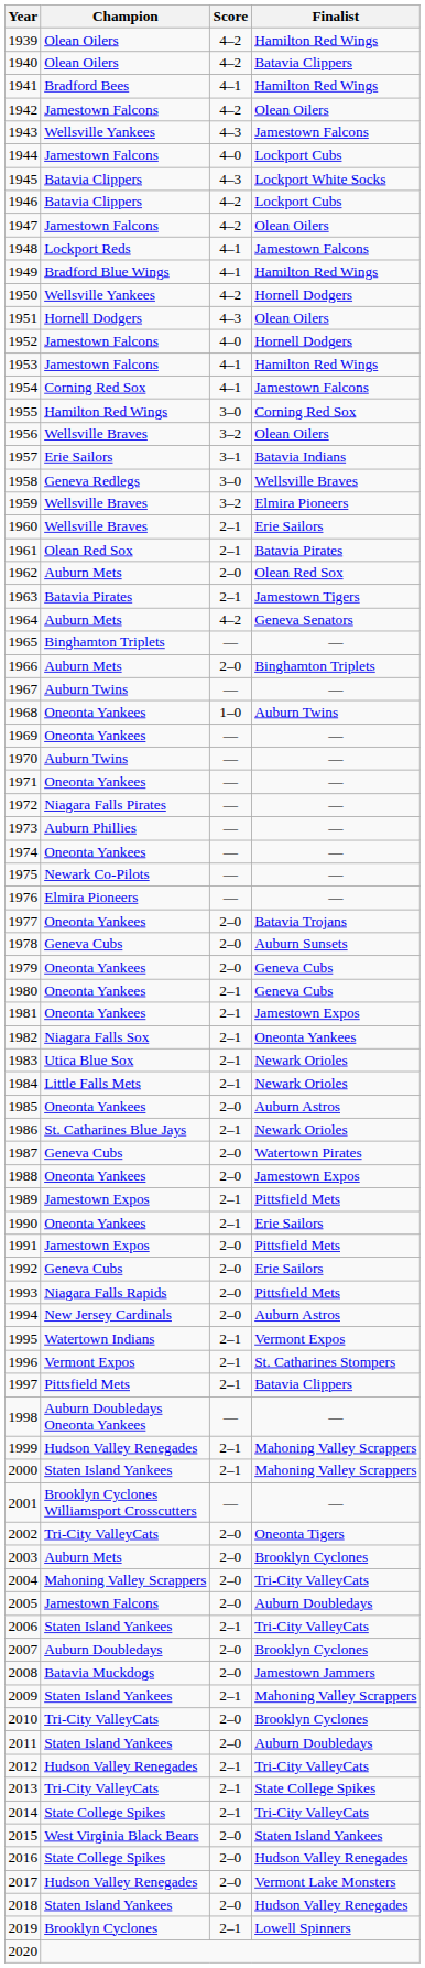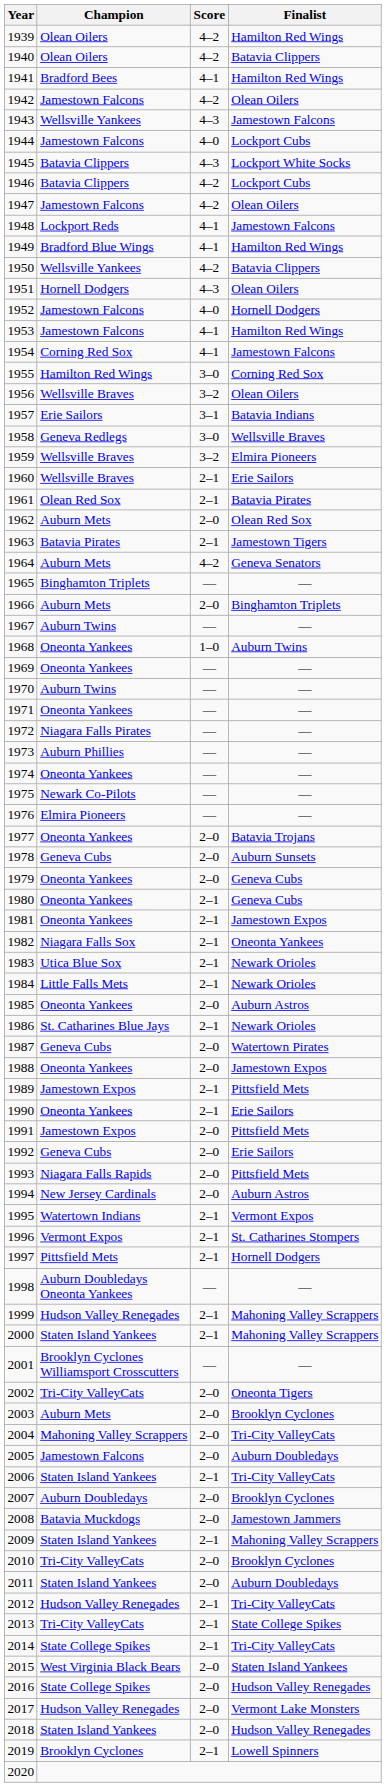1950 | Finalist: Hornell Dodgers -> Batavia Clippers
1997 | Finalist: Batavia Clippers -> Hornell Dodgers
